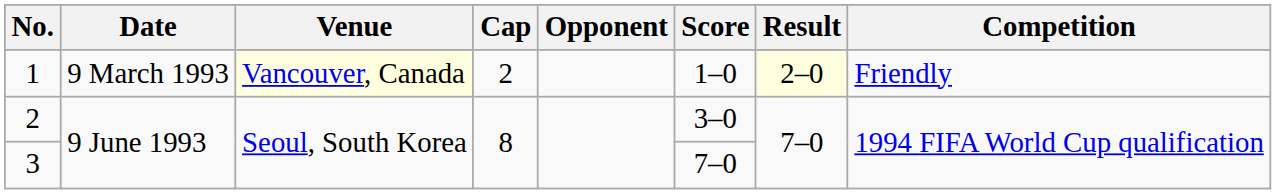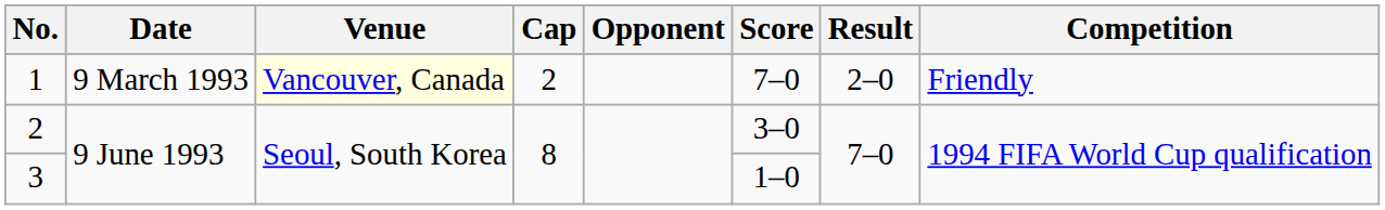1 | Score: 1–0 -> 7–0
1 | Result: lightyellow background -> no background
3 | Score: 7–0 -> 1–0
